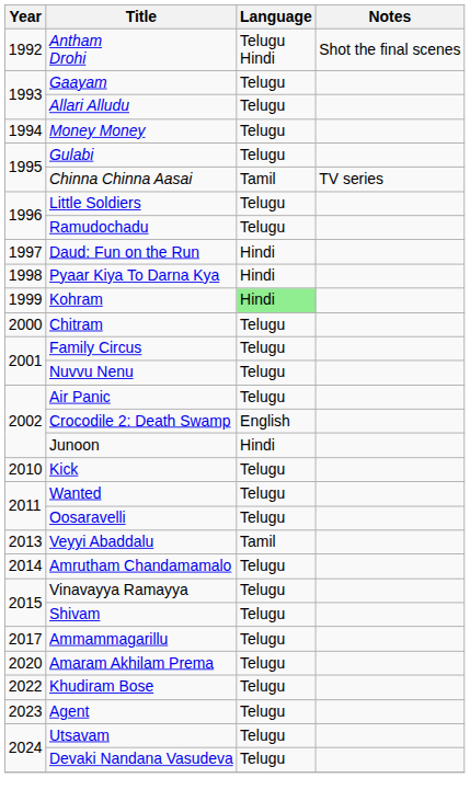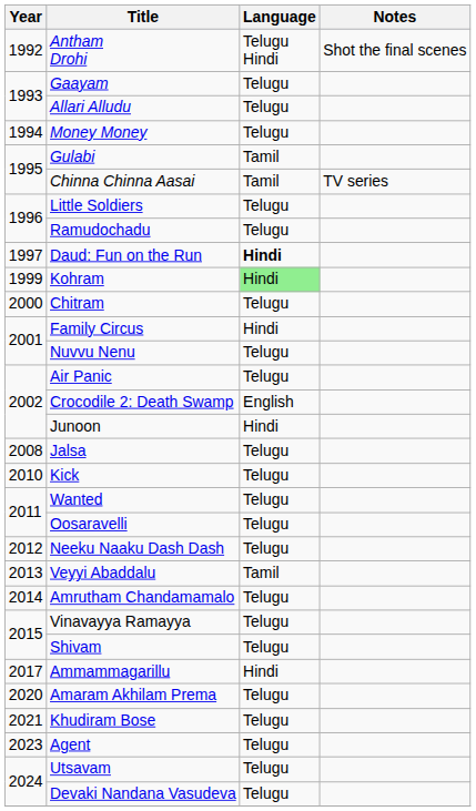Gulabi | Language: Telugu -> Tamil
Daud: Fun on the Run | Language: normal -> bold
- row: 1998 | Pyaar Kiya To Darna Kya | Hindi
Family Circus | Language: Telugu -> Hindi
+ row: 2008 | Jalsa | Telugu
+ row: 2012 | Neeku Naaku Dash Dash | Telugu
Ammammagarillu | Language: Telugu -> Hindi
Khudiram Bose | Year: 2022 -> 2021
